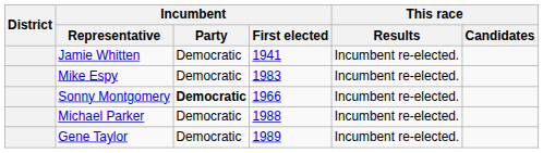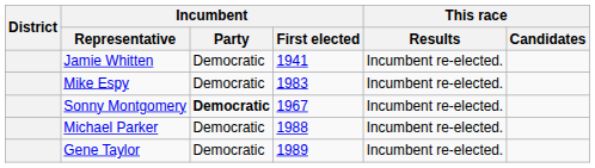Sonny Montgomery | Incumbent / First elected: 1966 -> 1967
